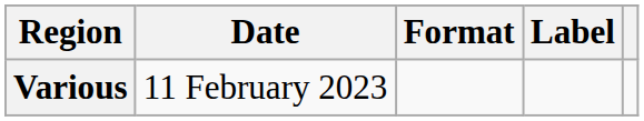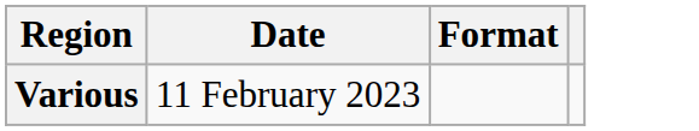- column: Label
